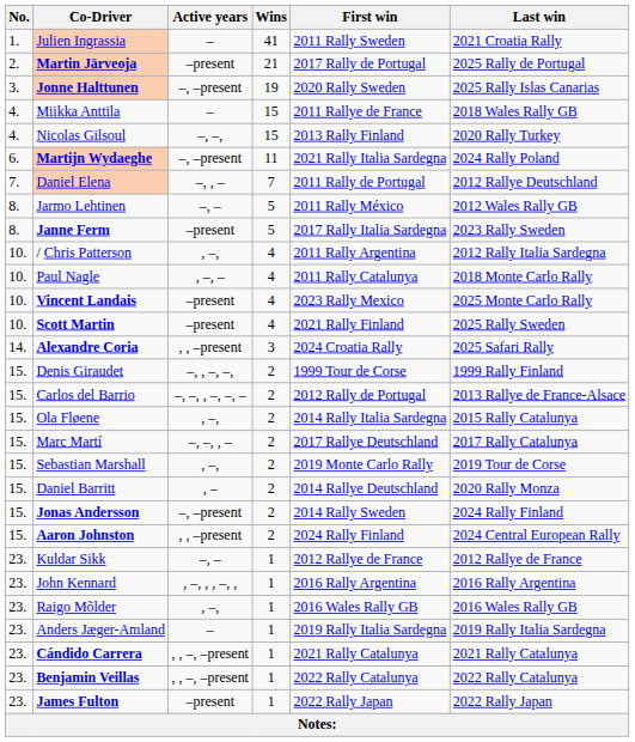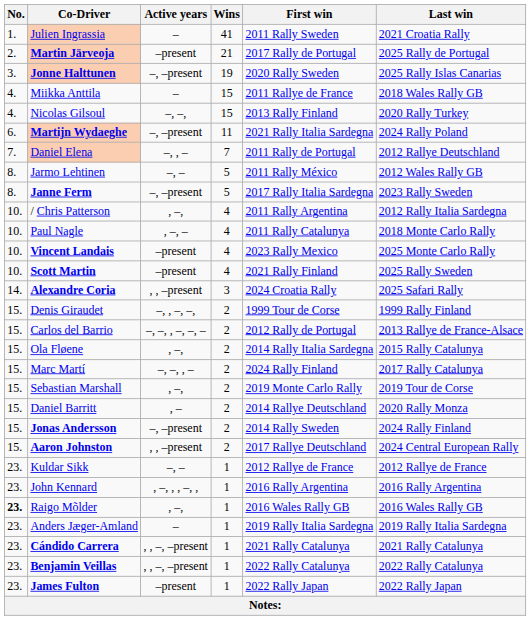Janne Ferm | Active years: –present -> –, –present
Marc Martí | First win: 2017 Rallye Deutschland -> 2024 Rally Finland
Aaron Johnston | First win: 2024 Rally Finland -> 2017 Rallye Deutschland
Raigo Mõlder | No.: normal -> bold
